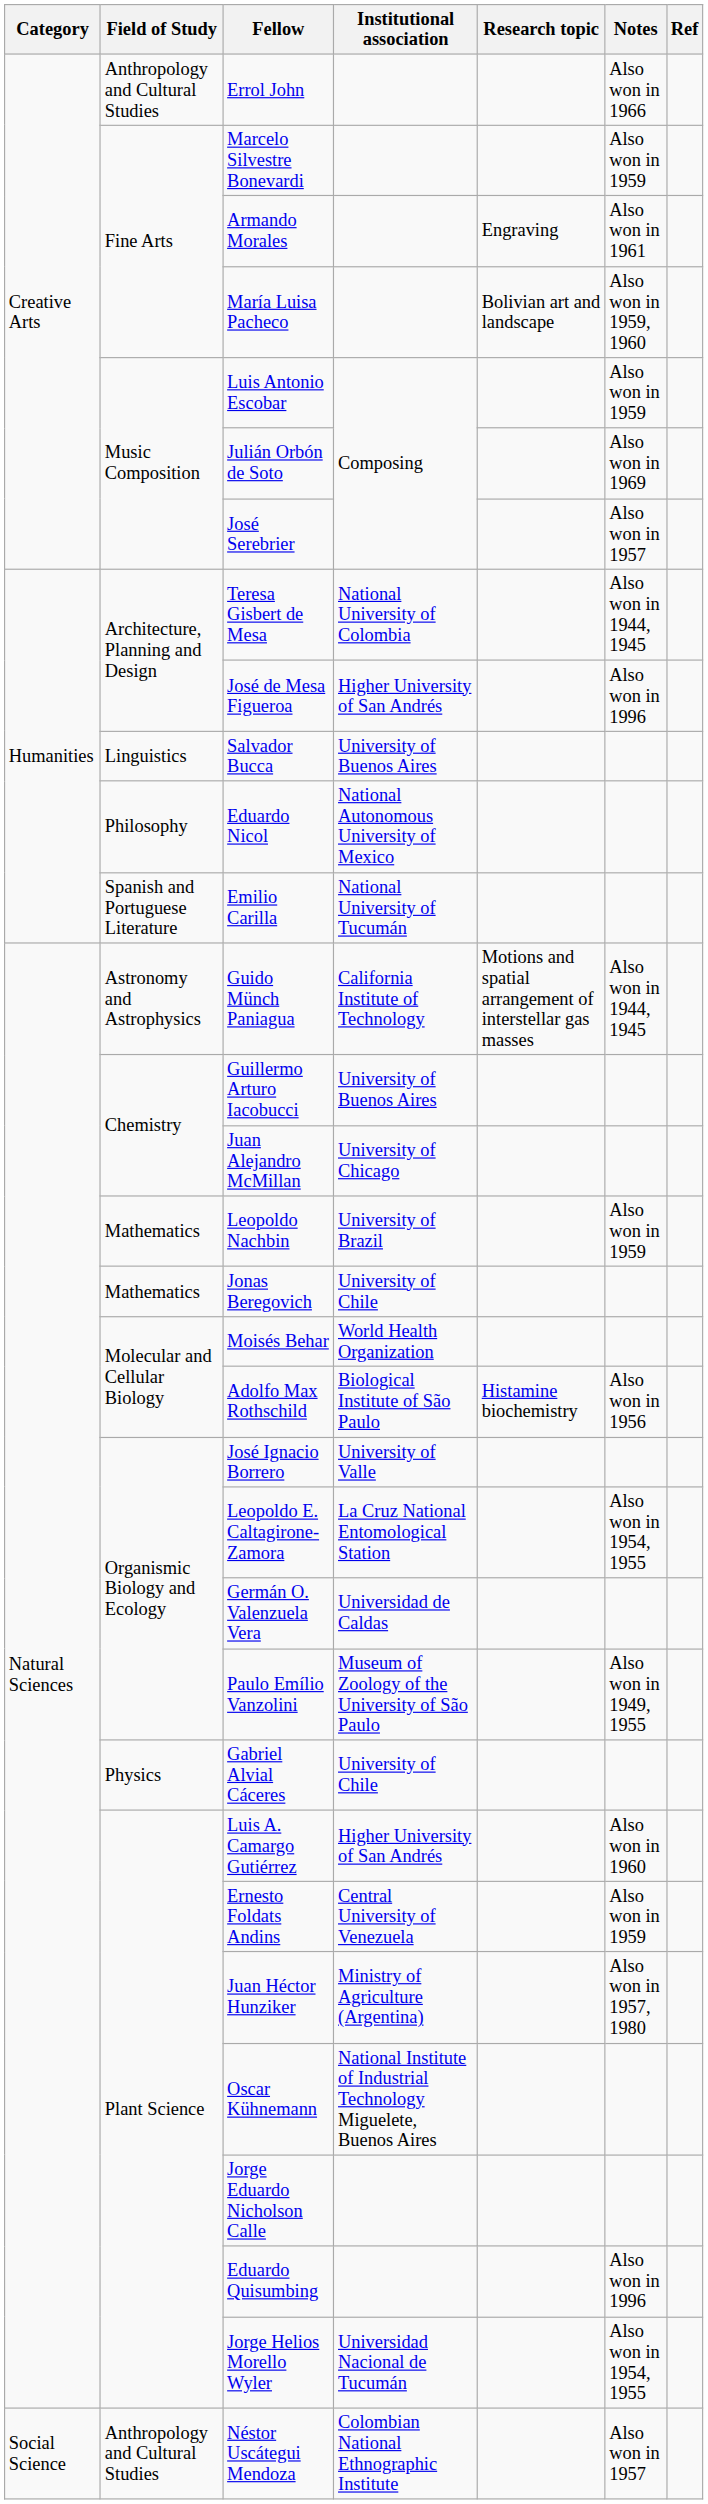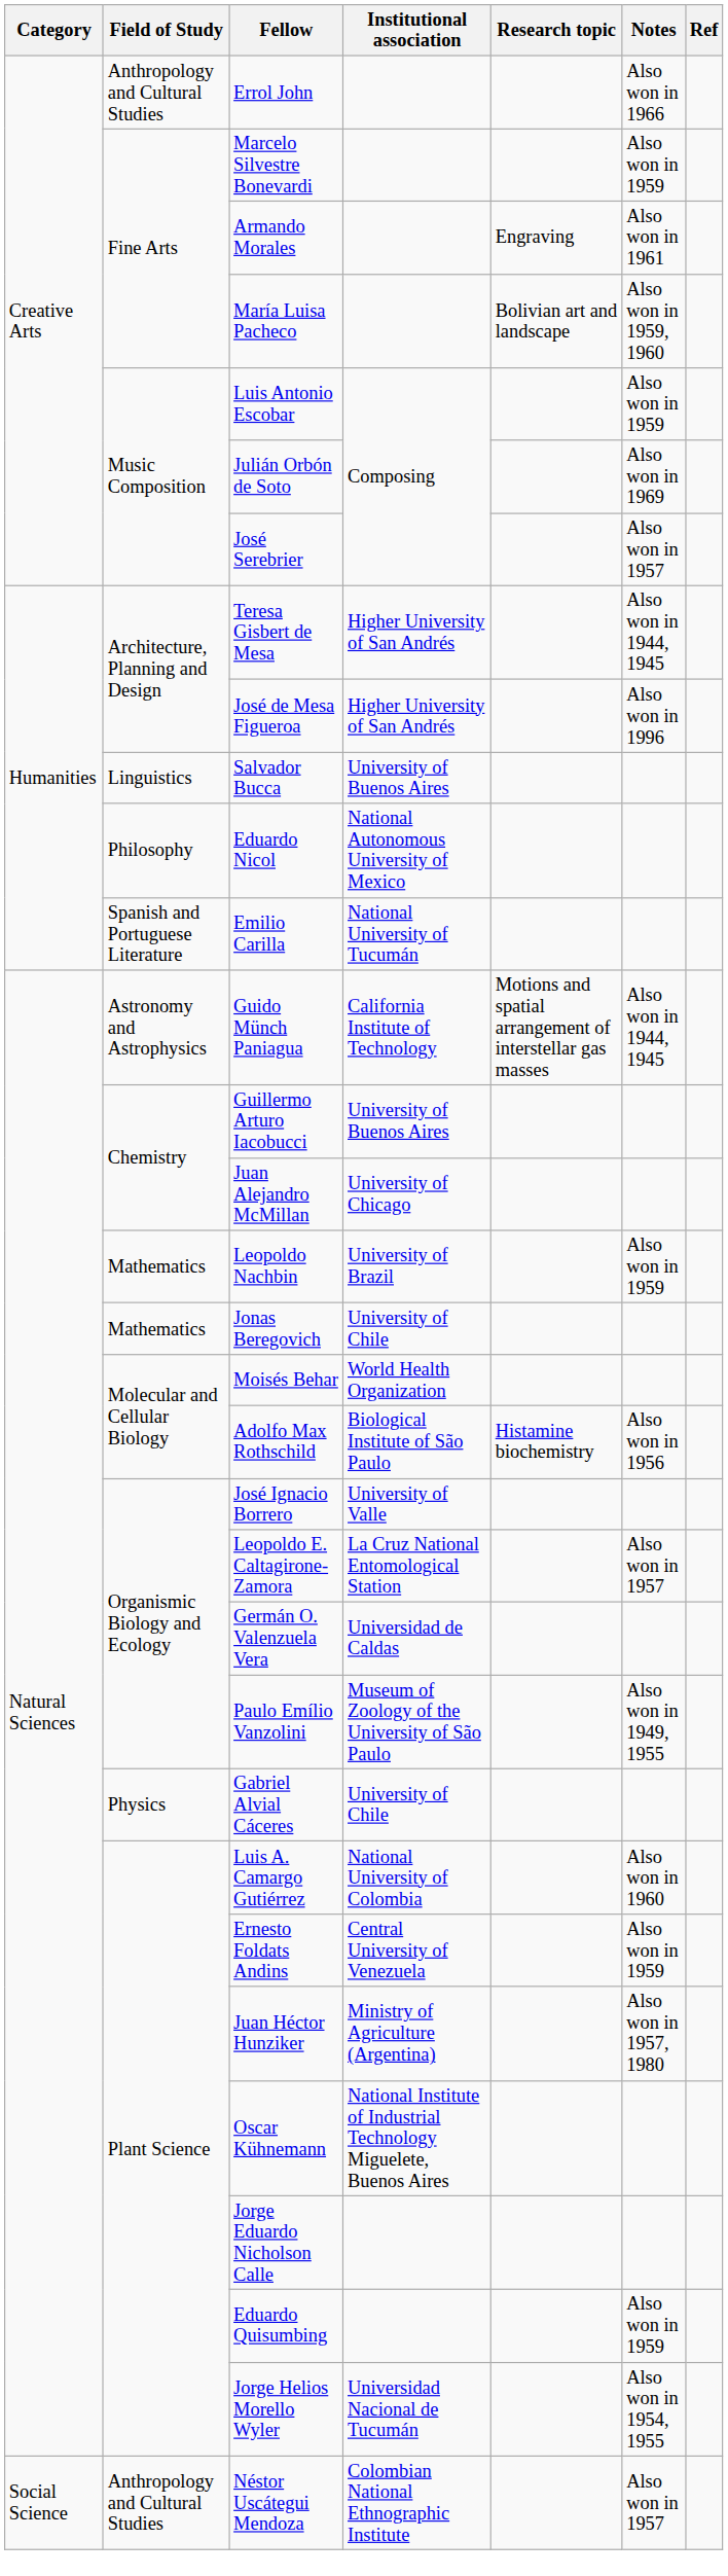Teresa Gisbert de Mesa | Institutional association: National University of Colombia -> Higher University of San Andrés
Leopoldo E. Caltagirone-Zamora | Notes: Also won in 1954, 1955 -> Also won in 1957
Luis A. Camargo Gutiérrez | Institutional association: Higher University of San Andrés -> National University of Colombia
Eduardo Quisumbing | Notes: Also won in 1996 -> Also won in 1959
